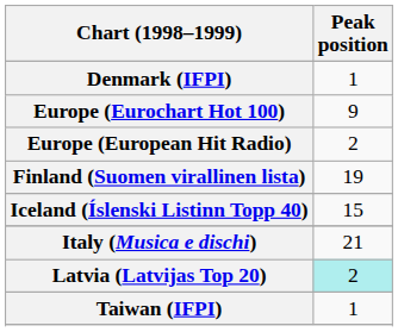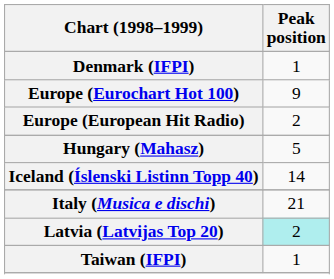- row: Finland (Suomen virallinen lista) | 19
+ row: Hungary (Mahasz) | 5
Iceland (Íslenski Listinn Topp 40) | Peak position: 15 -> 14
